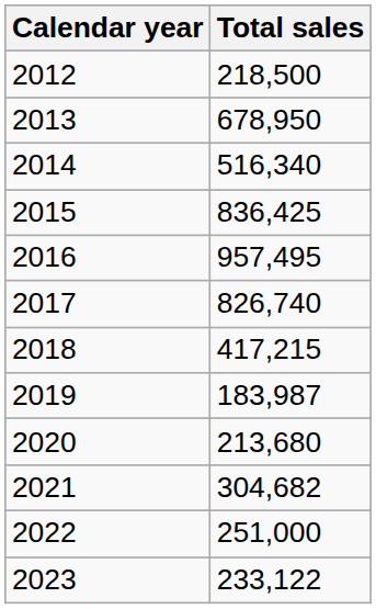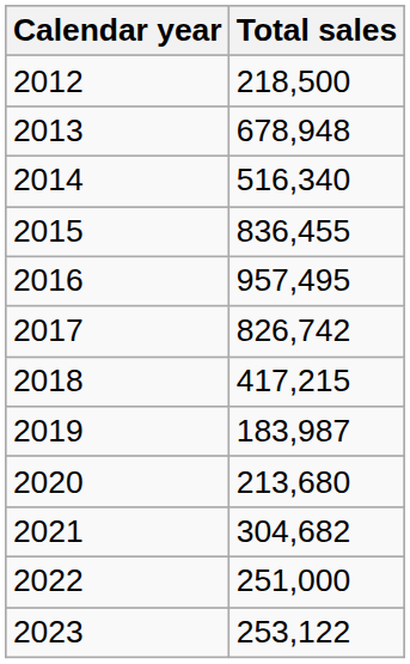2013 | Total sales: 678,950 -> 678,948
2015 | Total sales: 836,425 -> 836,455
2017 | Total sales: 826,740 -> 826,742
2023 | Total sales: 233,122 -> 253,122
